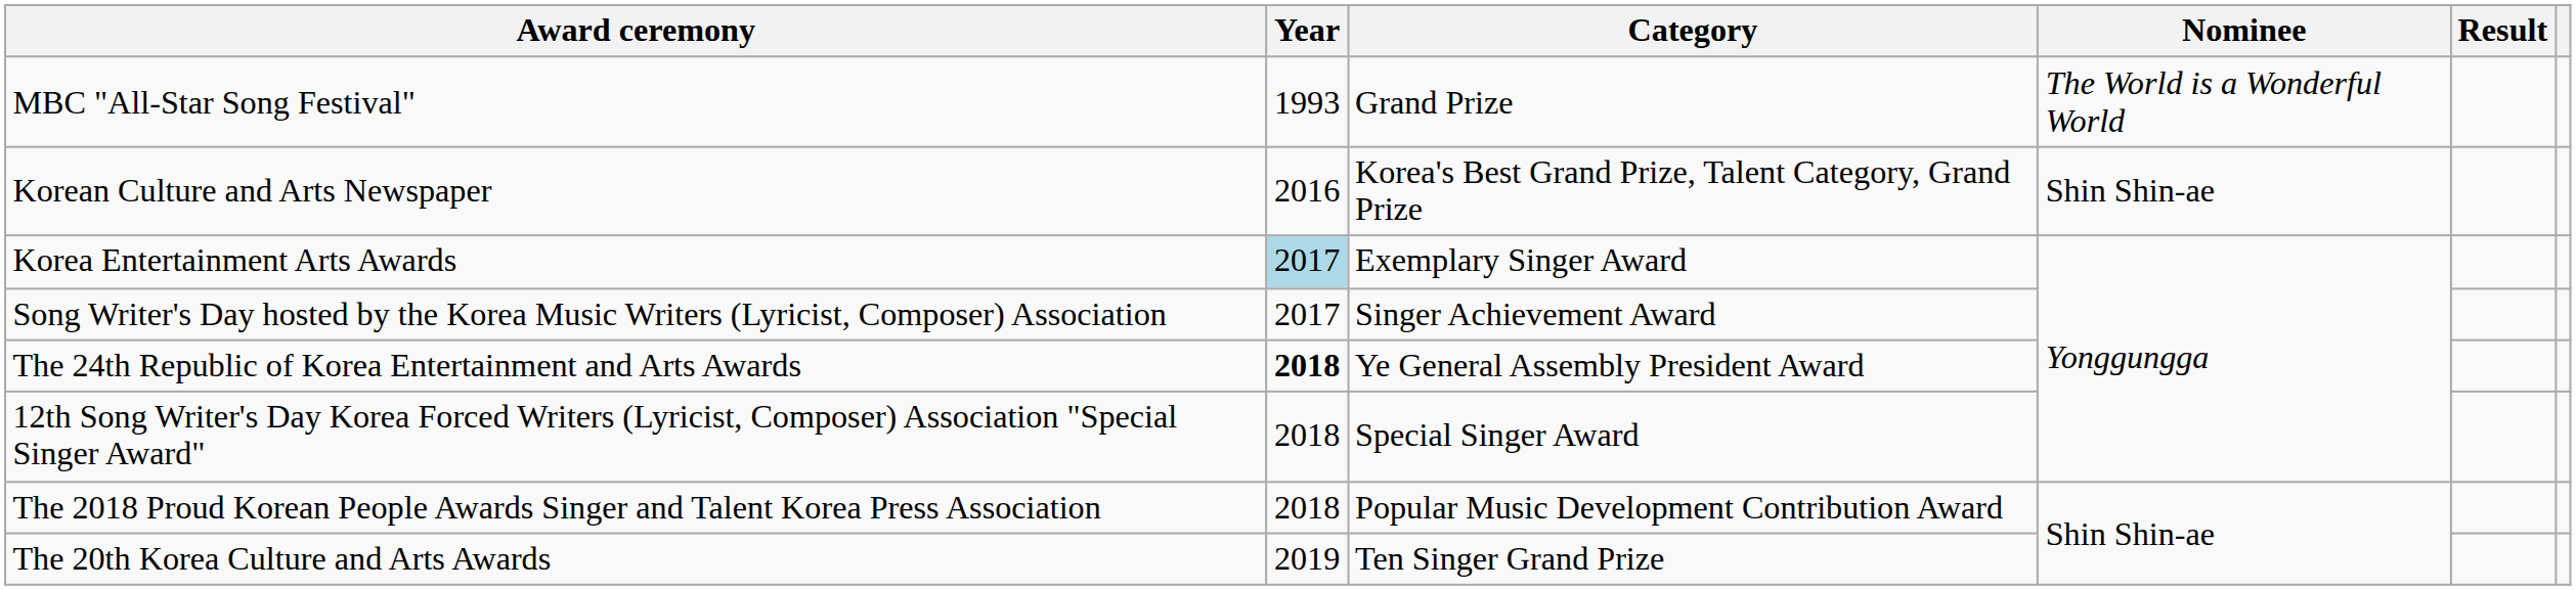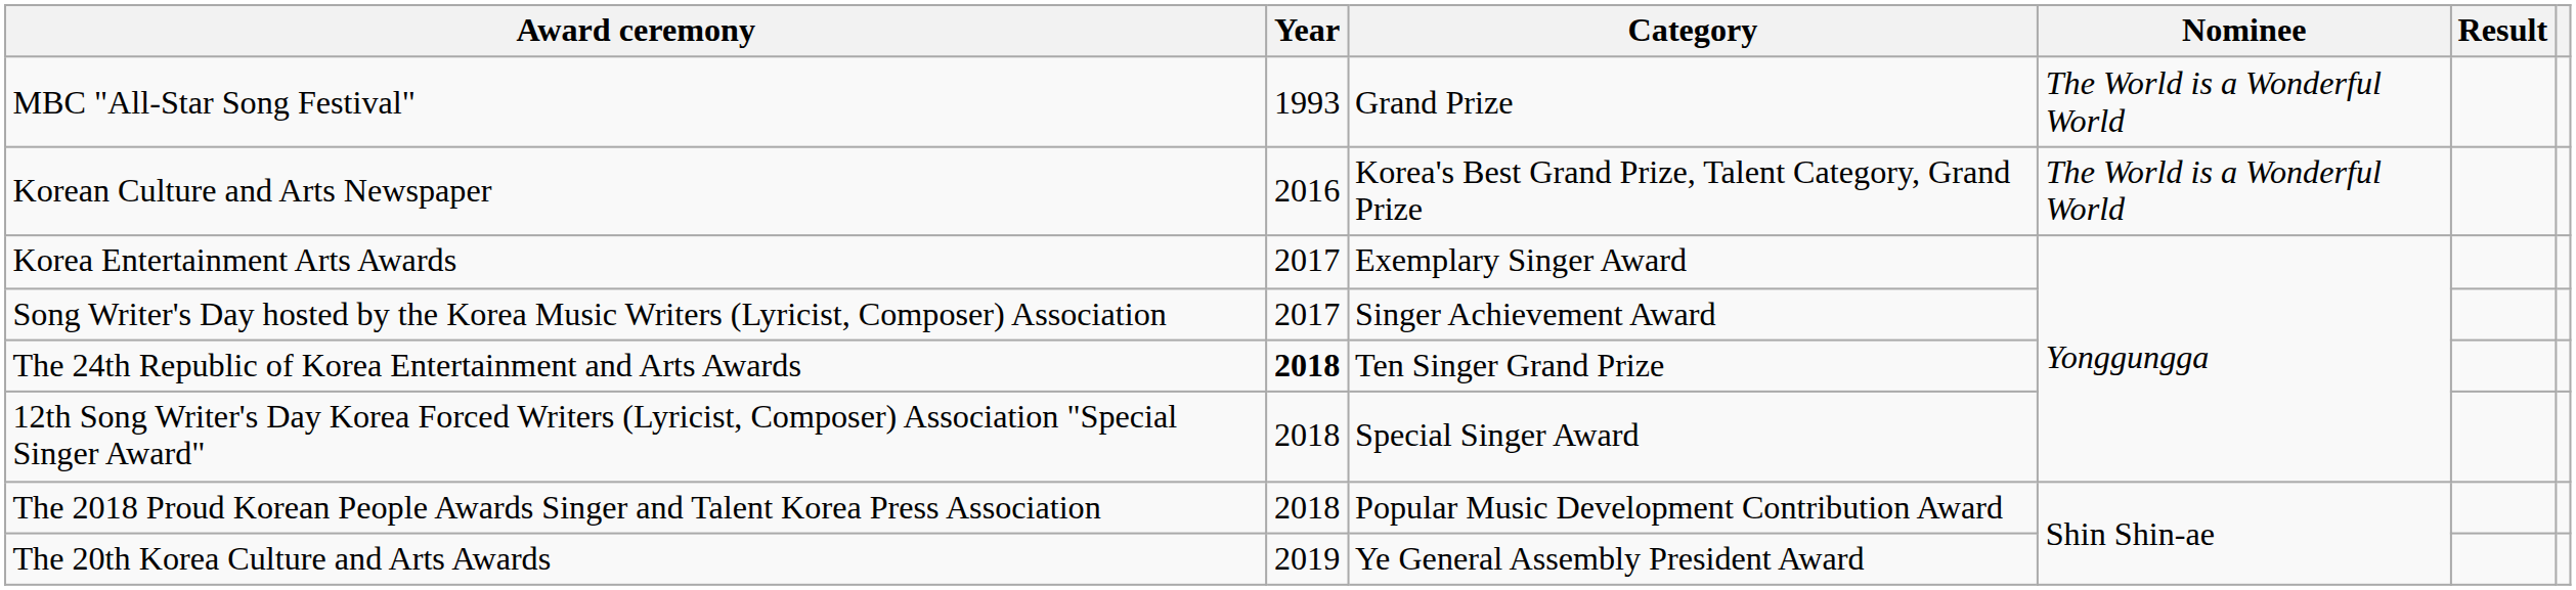Korean Culture and Arts Newspaper | Nominee: Shin Shin-ae -> The World is a Wonderful World
Korea Entertainment Arts Awards | Year: lightblue background -> no background
The 24th Republic of Korea Entertainment and Arts Awards | Category: Ye General Assembly President Award -> Ten Singer Grand Prize
The 20th Korea Culture and Arts Awards | Category: Ten Singer Grand Prize -> Ye General Assembly President Award
